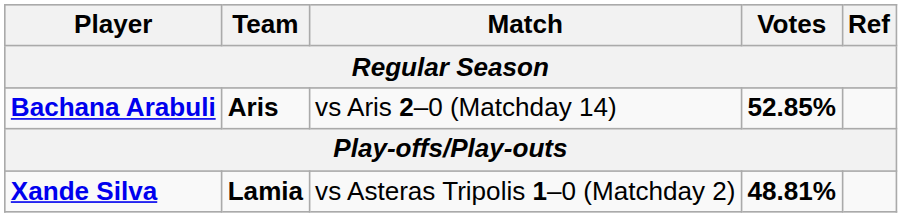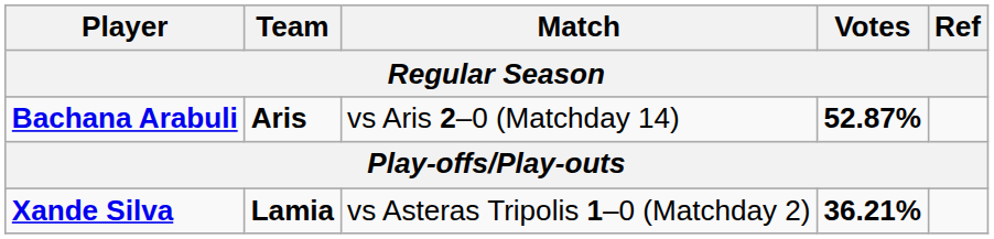Bachana Arabuli | Votes: 52.85% -> 52.87%
Xande Silva | Votes: 48.81% -> 36.21%
